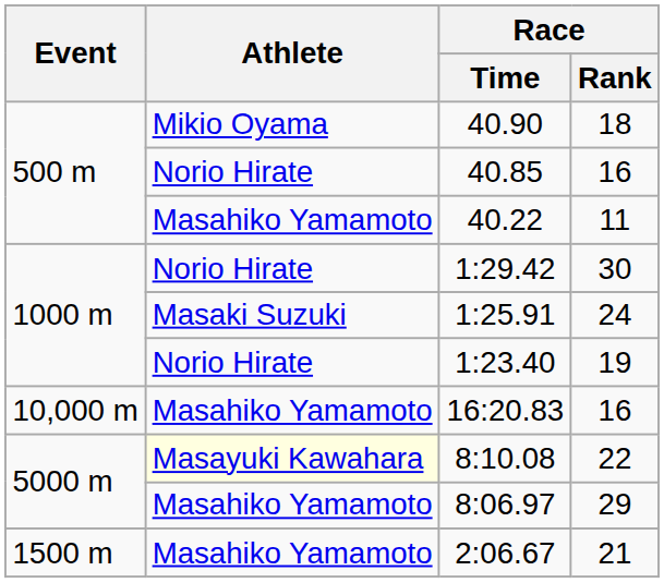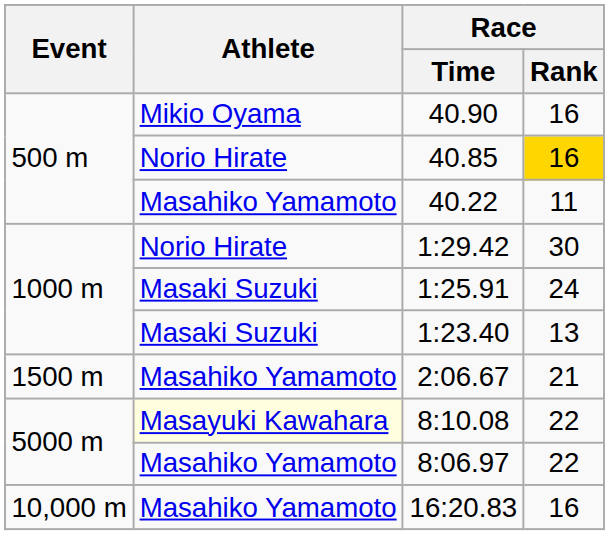40.90 | Race / Rank: 18 -> 16
40.85 | Race / Rank: no background -> gold background
1:23.40 | Athlete: Norio Hirate -> Masaki Suzuki
1:23.40 | Race / Rank: 19 -> 13
rows swapped: 2:06.67 <-> 16:20.83
8:06.97 | Race / Rank: 29 -> 22
